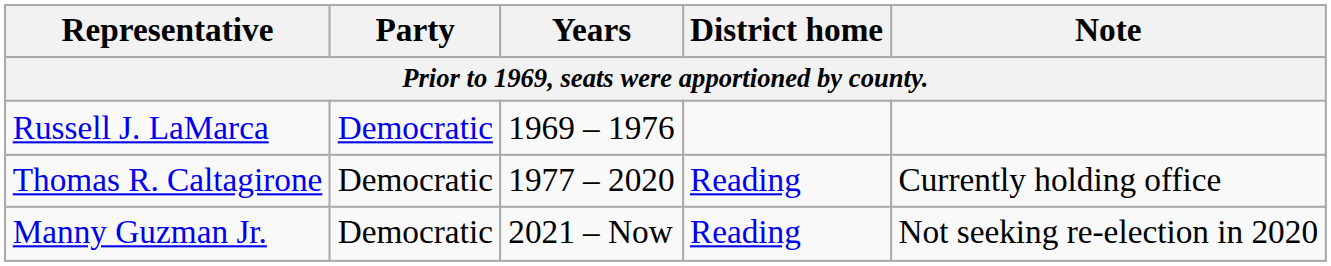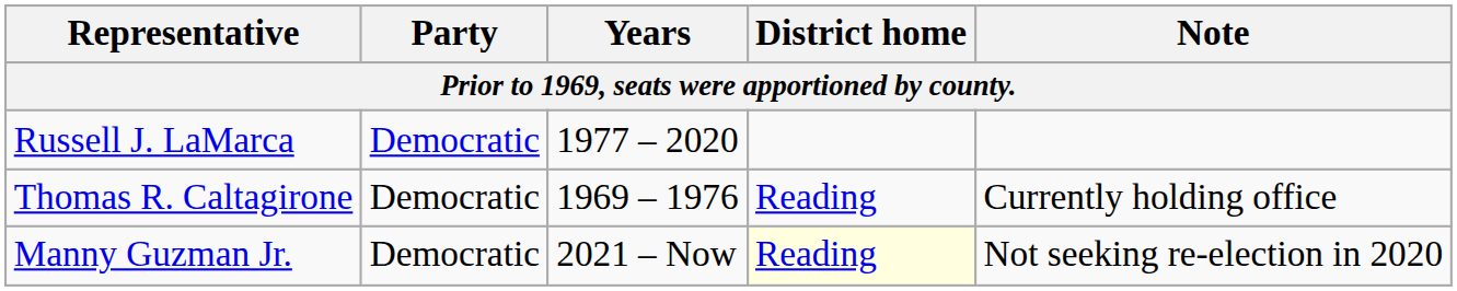Russell J. LaMarca | Years: 1969 – 1976 -> 1977 – 2020
Thomas R. Caltagirone | Years: 1977 – 2020 -> 1969 – 1976
Manny Guzman Jr. | District home: no background -> lightyellow background
